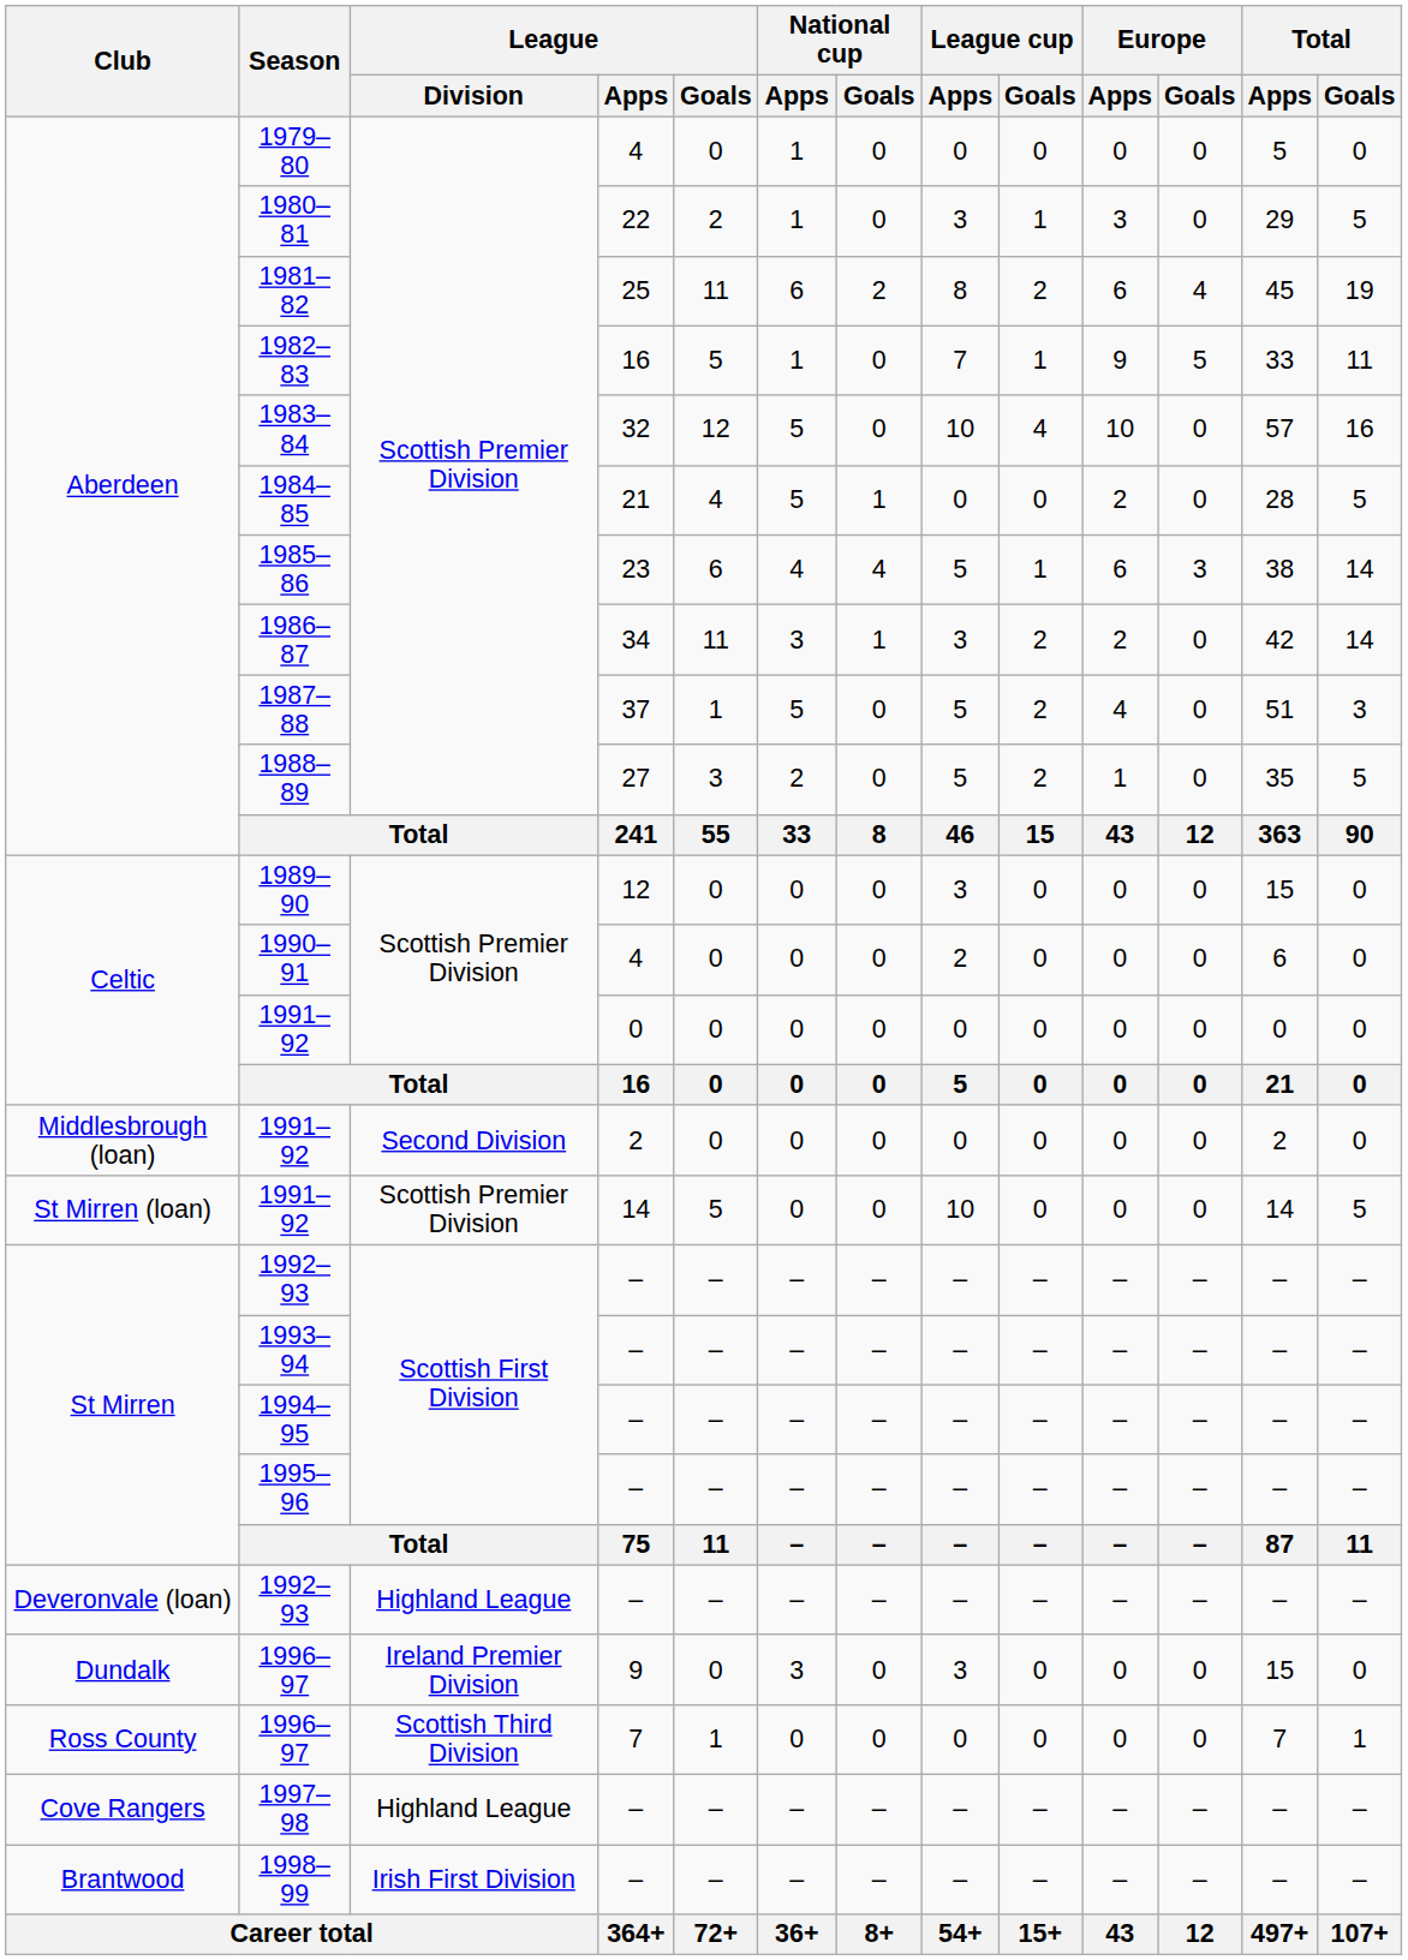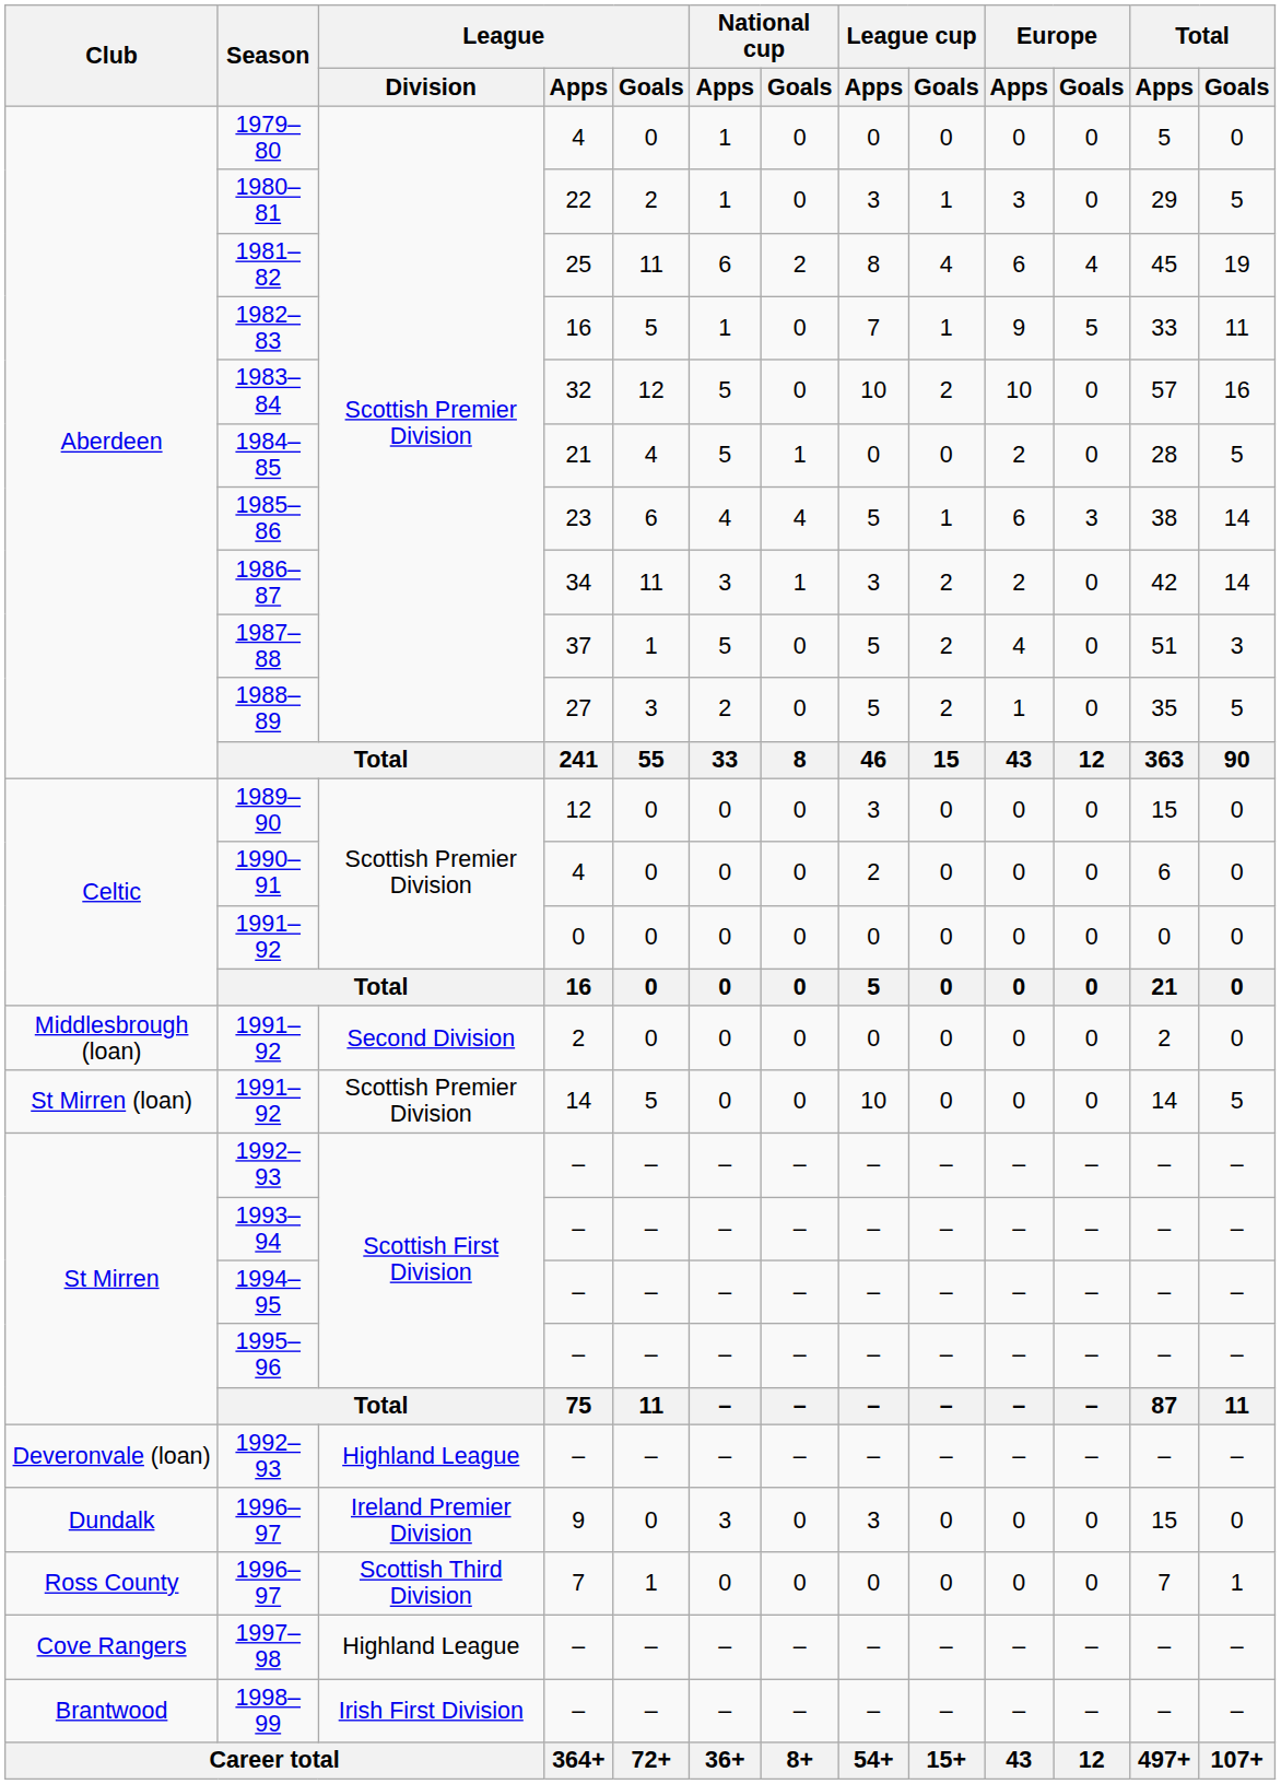1981–82 | League cup / Goals: 2 -> 4
1983–84 | League cup / Goals: 4 -> 2
